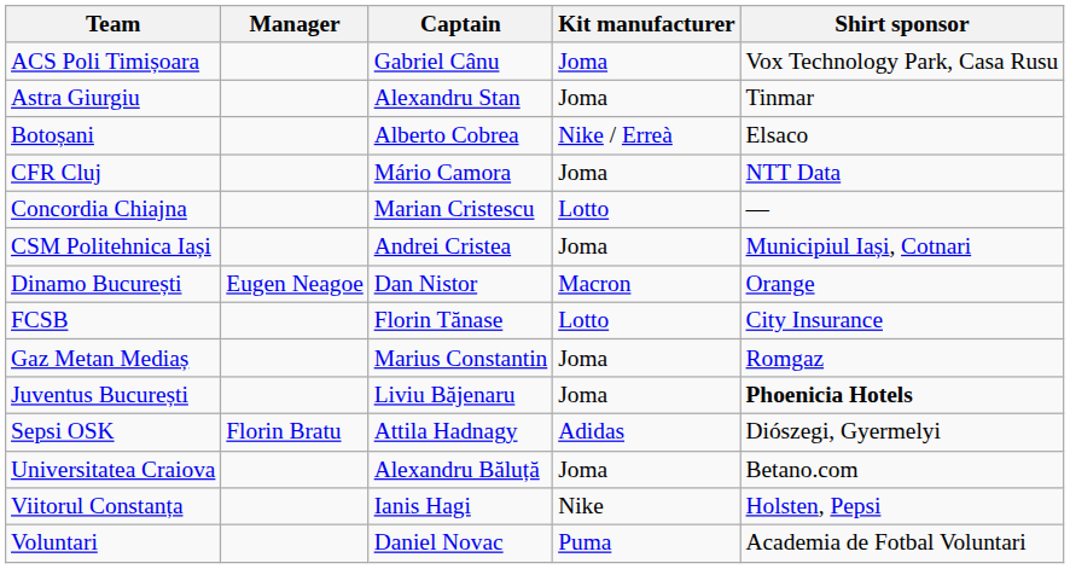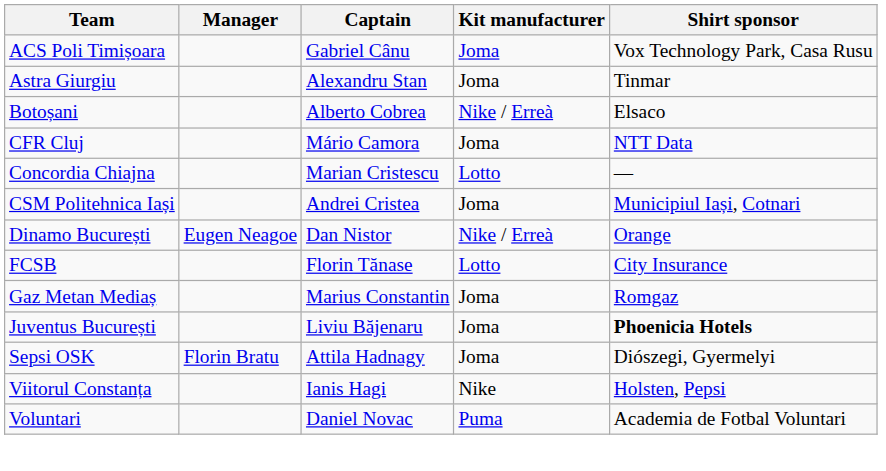Dinamo București | Kit manufacturer: Macron -> Nike / Erreà
Sepsi OSK | Kit manufacturer: Adidas -> Joma
- row: Universitatea Craiova | Alexandru Băluță | Joma | Betano.com
